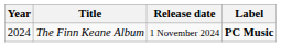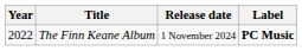The Finn Keane Album | Year: 2024 -> 2022
